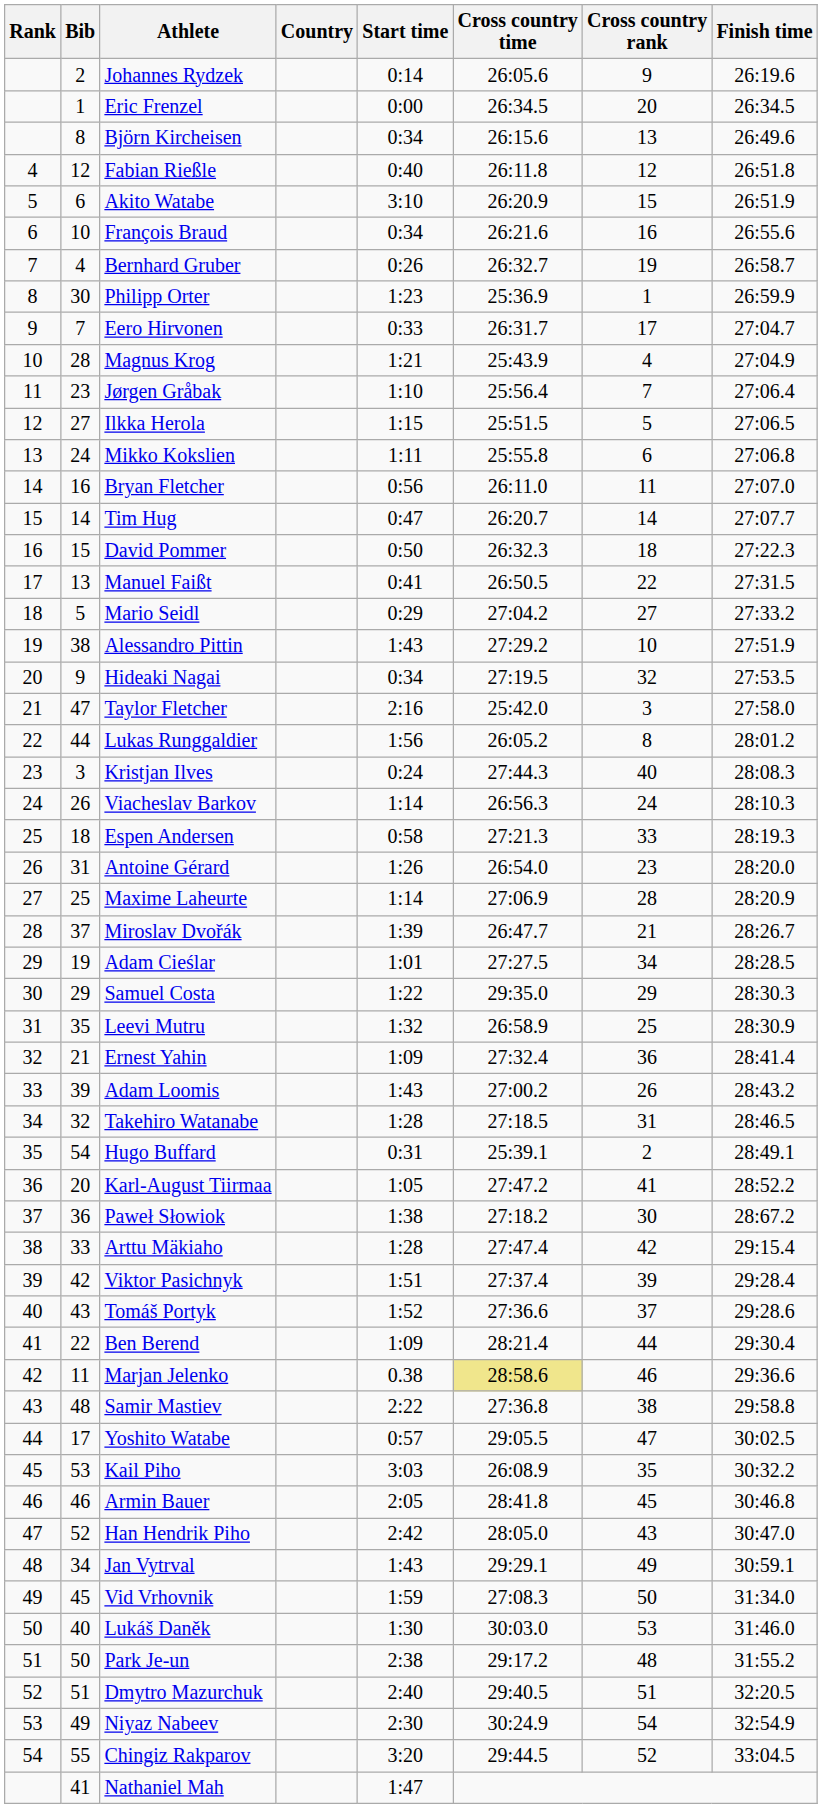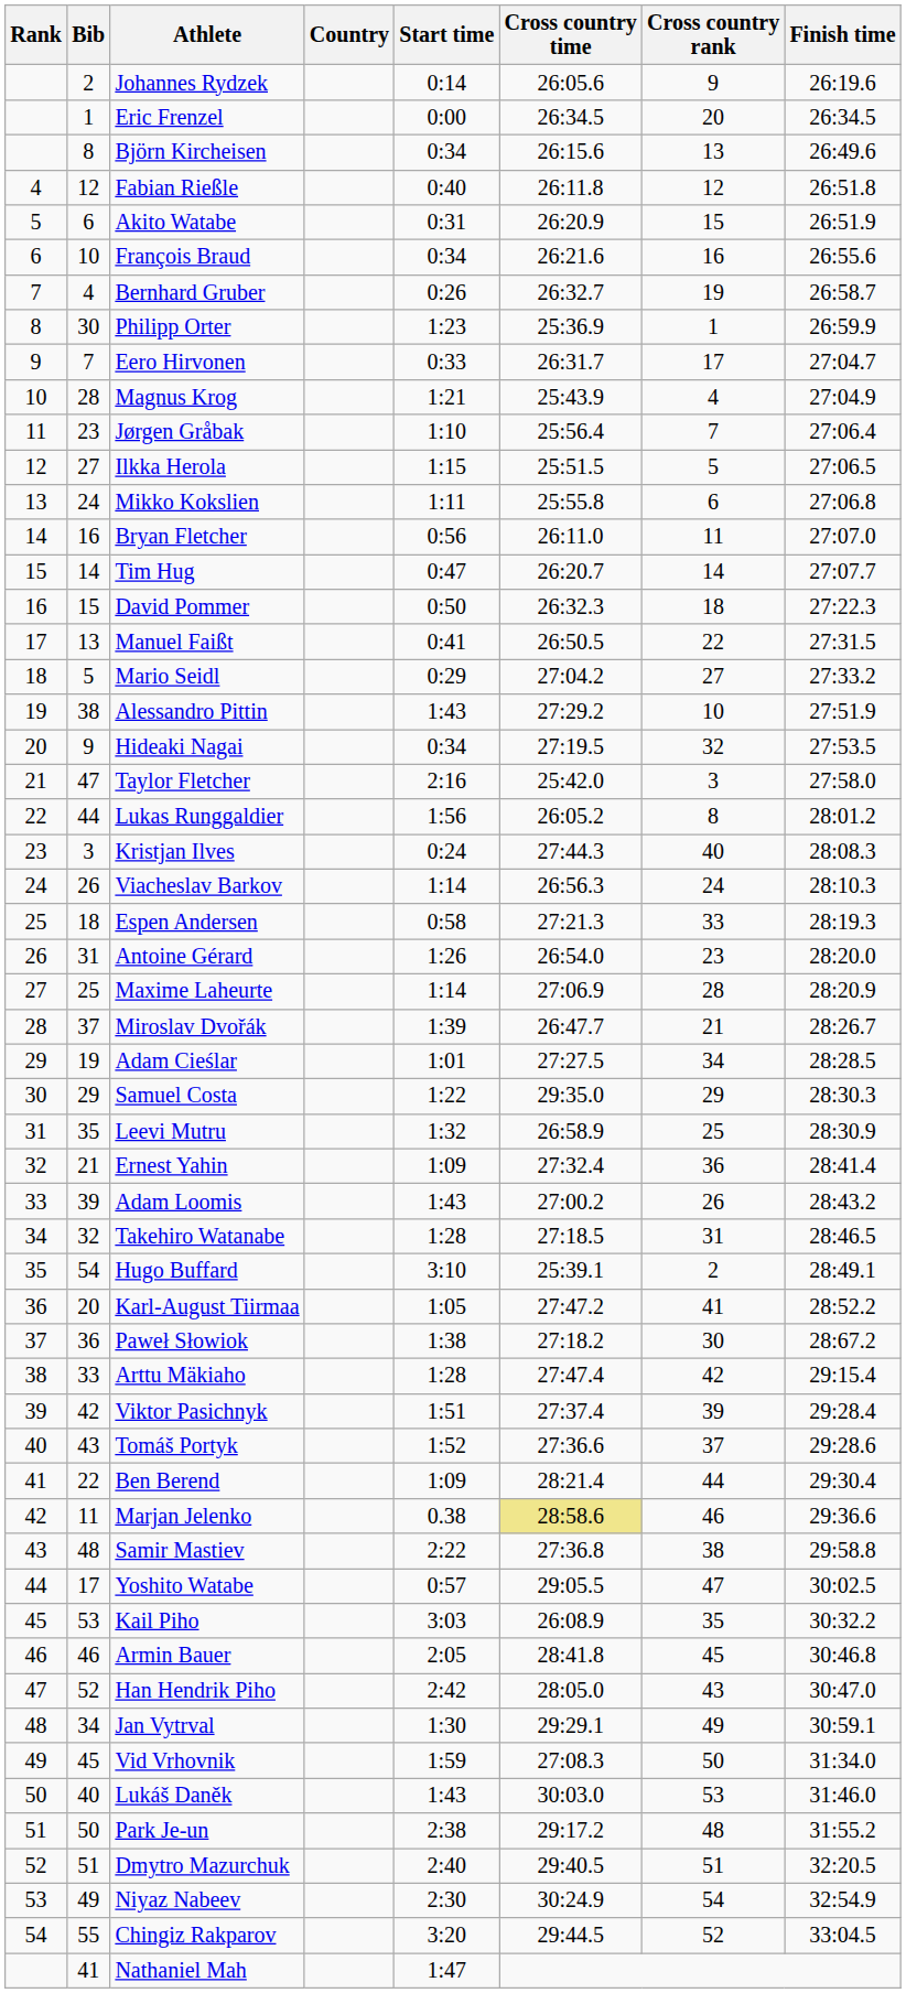Akito Watabe | Start time: 3:10 -> 0:31
Hugo Buffard | Start time: 0:31 -> 3:10
Jan Vytrval | Start time: 1:43 -> 1:30
Lukáš Daněk | Start time: 1:30 -> 1:43
